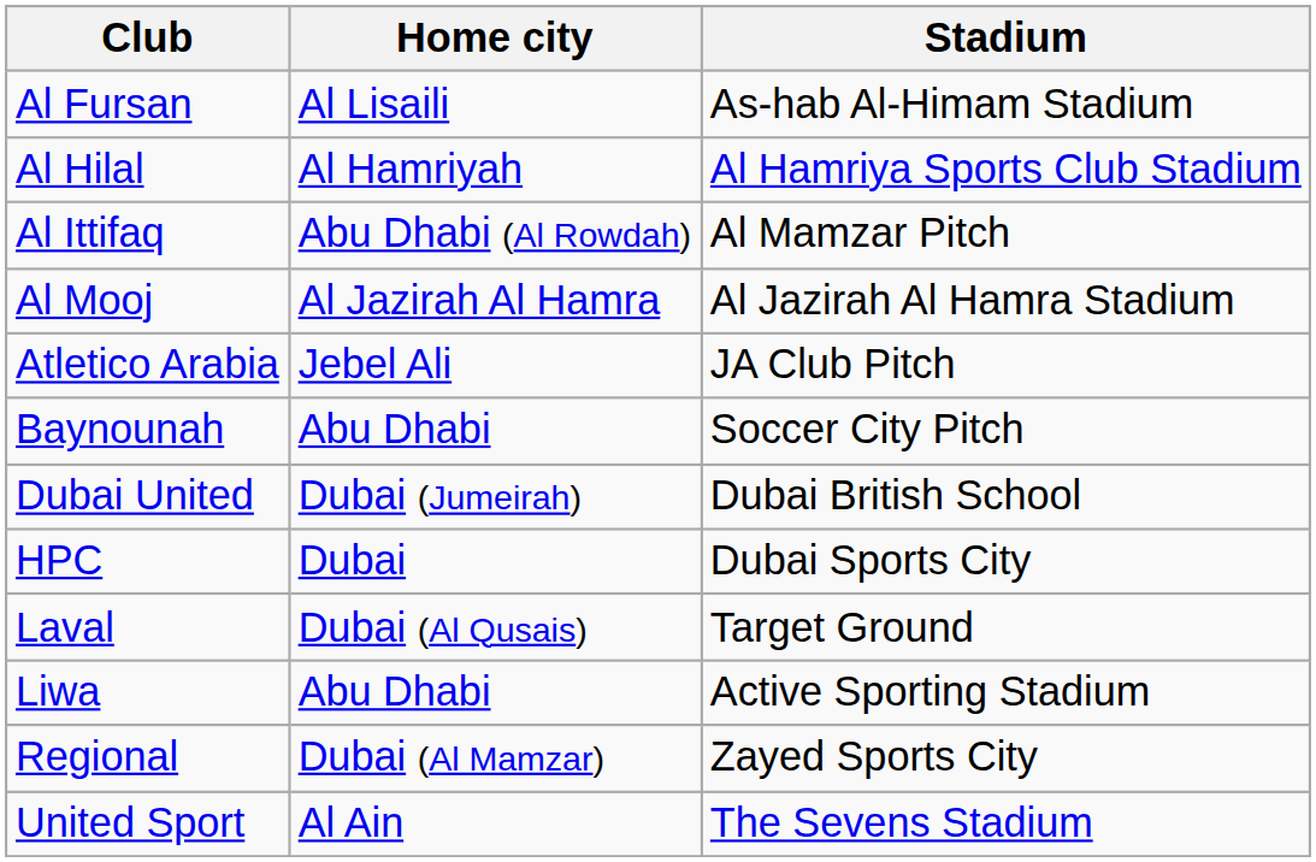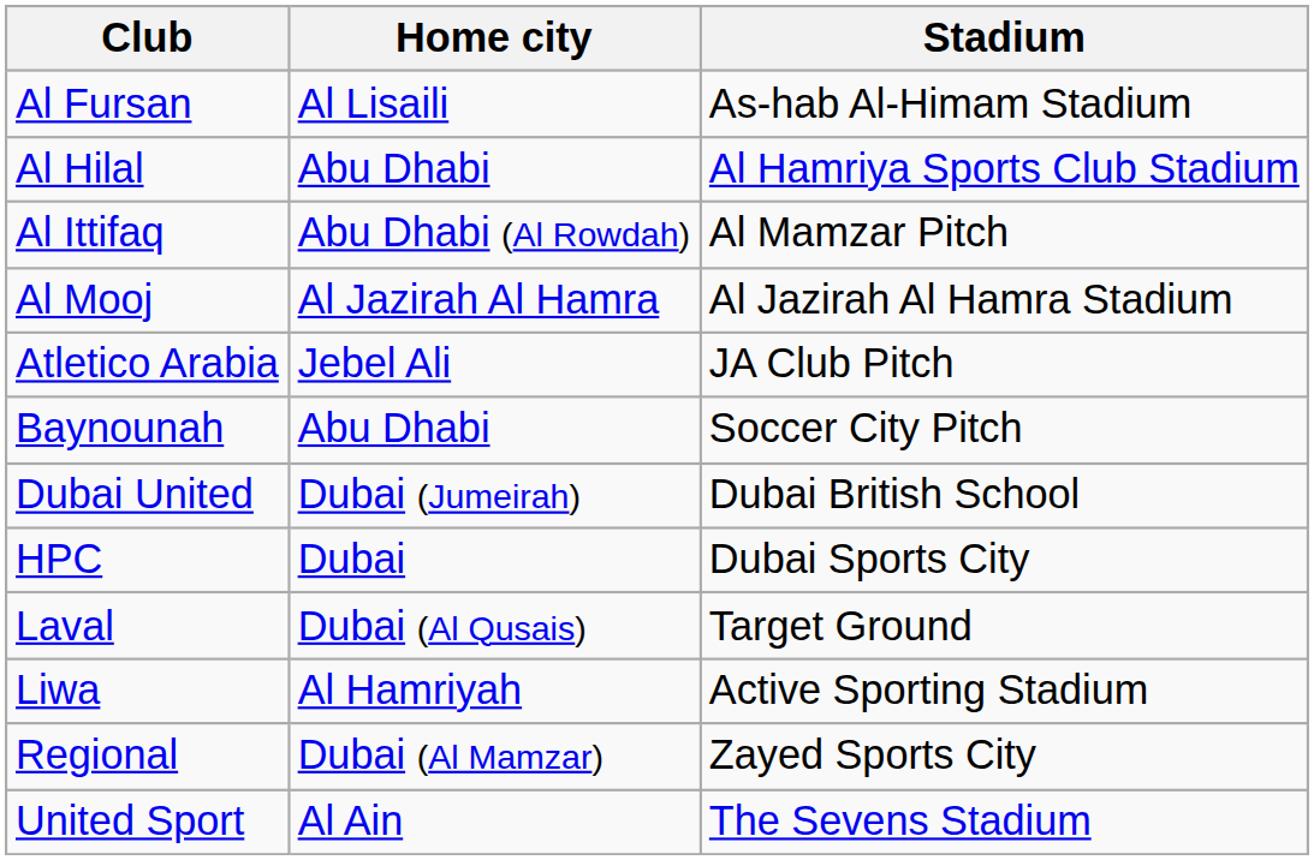Al Hilal | Home city: Al Hamriyah -> Abu Dhabi
Liwa | Home city: Abu Dhabi -> Al Hamriyah
